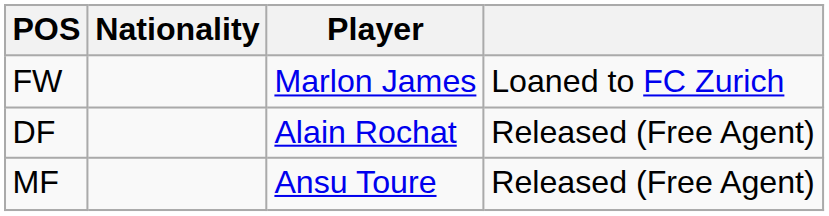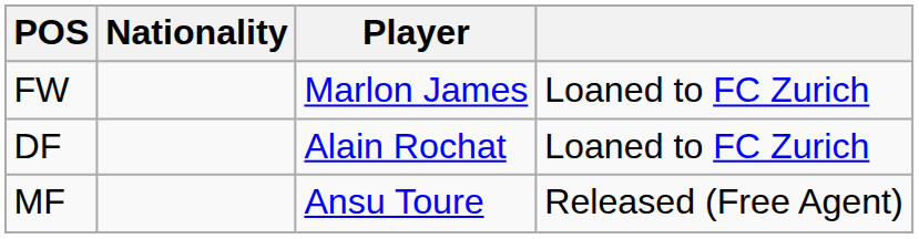DF | column 4: Released (Free Agent) -> Loaned to FC Zurich
